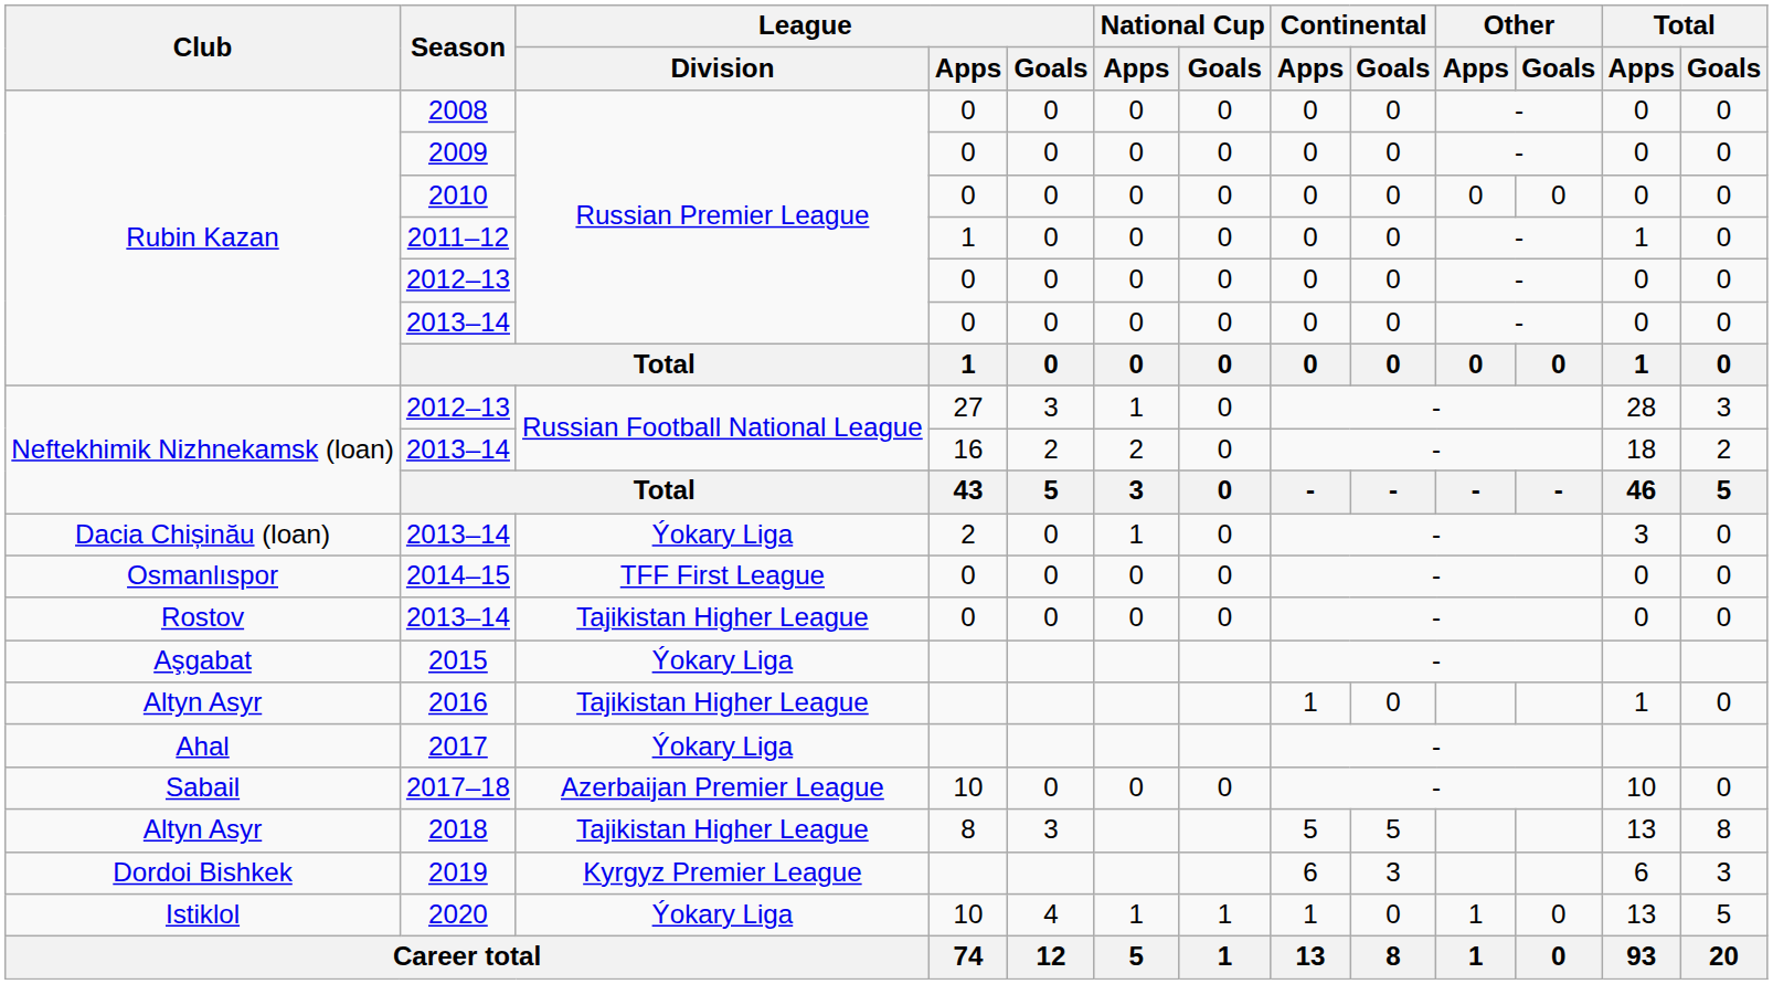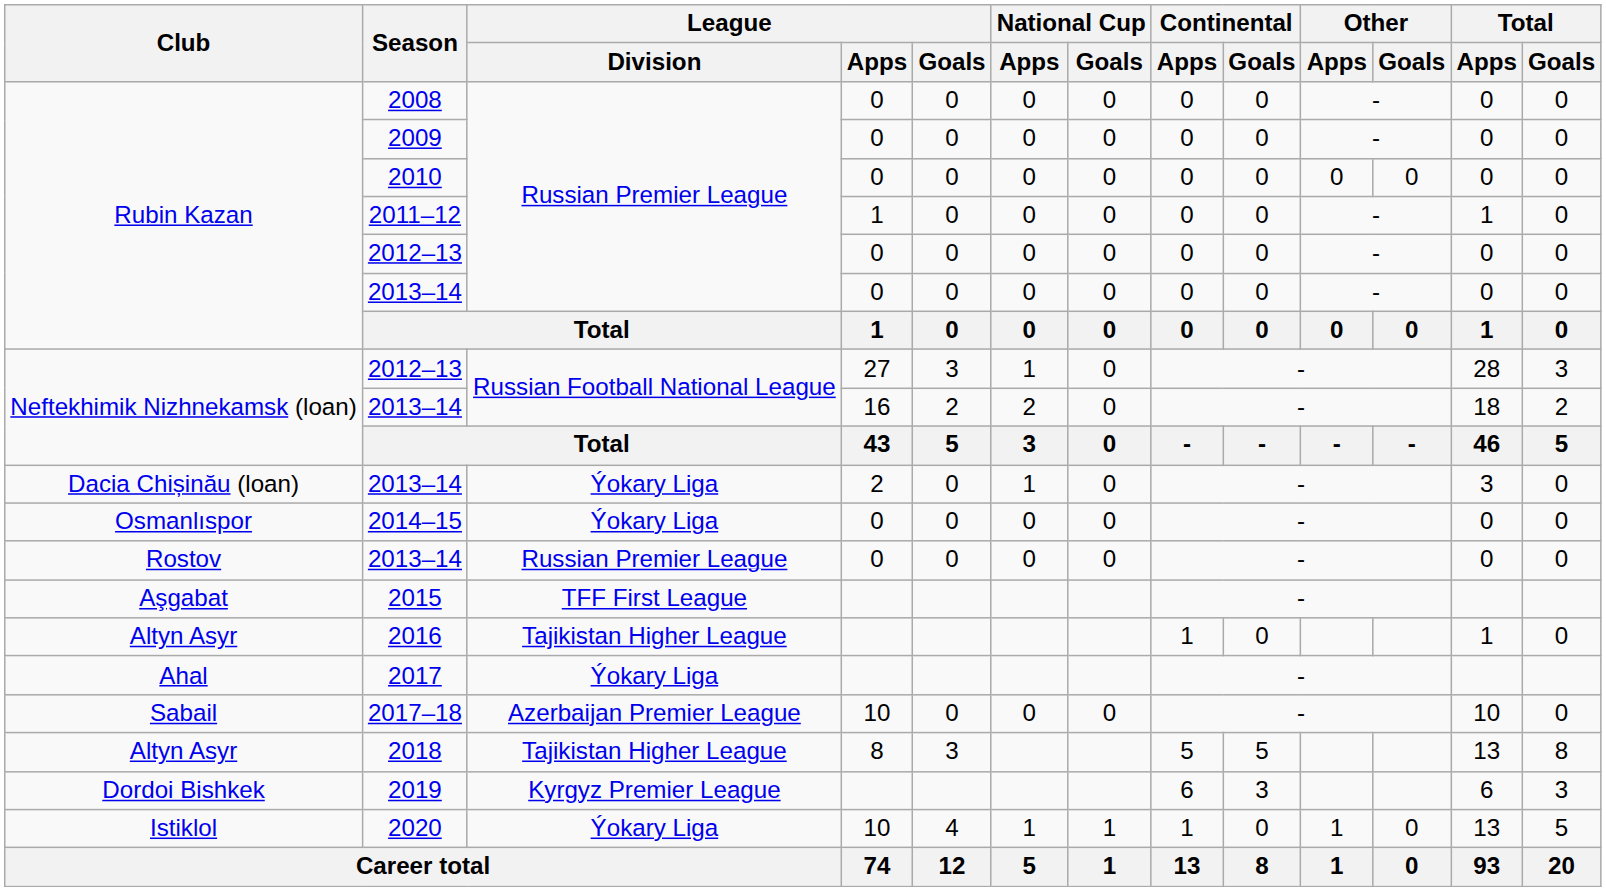2014–15 | League / Division: TFF First League -> Ýokary Liga
Rostov / 2013–14 | League / Division: Tajikistan Higher League -> Russian Premier League
2015 | League / Division: Ýokary Liga -> TFF First League
